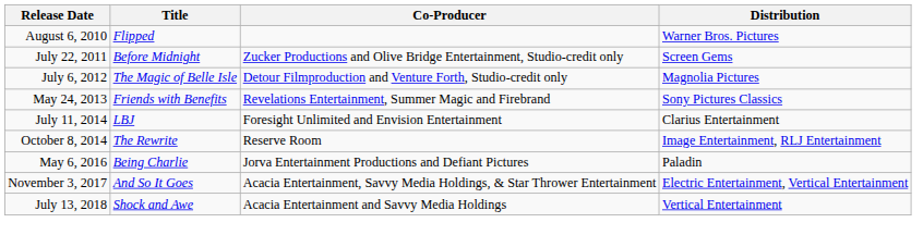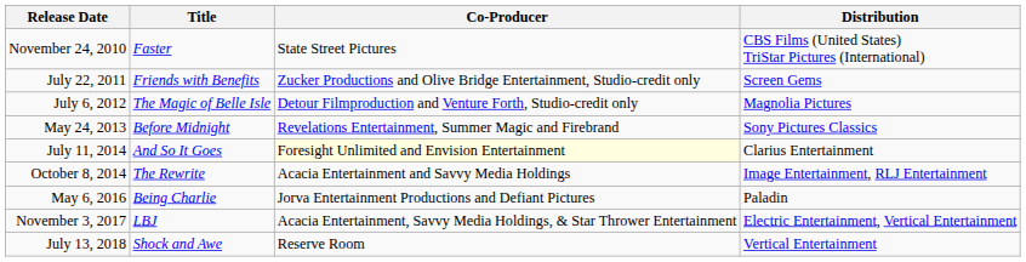- row: August 6, 2010 | Flipped | Warner Bros. Pictures
+ row: November 24, 2010 | Faster | State Street Pictures | CBS Films (United States) TriStar Pictures (International)
July 22, 2011 | Title: Before Midnight -> Friends with Benefits
May 24, 2013 | Title: Friends with Benefits -> Before Midnight
July 11, 2014 | Title: LBJ -> And So It Goes
July 11, 2014 | Co-Producer: no background -> lightyellow background
October 8, 2014 | Co-Producer: Reserve Room -> Acacia Entertainment and Savvy Media Holdings
November 3, 2017 | Title: And So It Goes -> LBJ
July 13, 2018 | Co-Producer: Acacia Entertainment and Savvy Media Holdings -> Reserve Room
